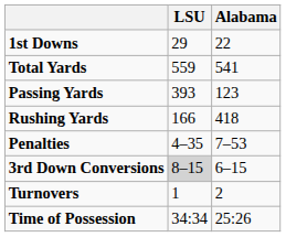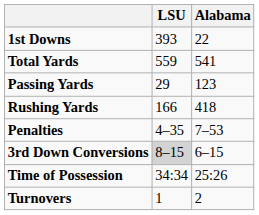1st Downs | LSU: 29 -> 393
Passing Yards | LSU: 393 -> 29
rows swapped: Turnovers <-> Time of Possession
